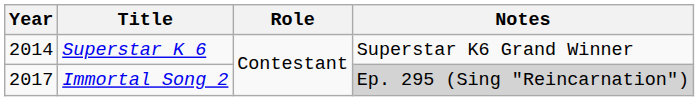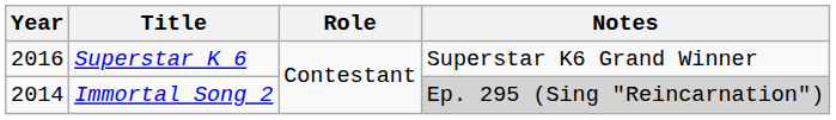Superstar K 6 | Year: 2014 -> 2016
Immortal Song 2 | Year: 2017 -> 2014
